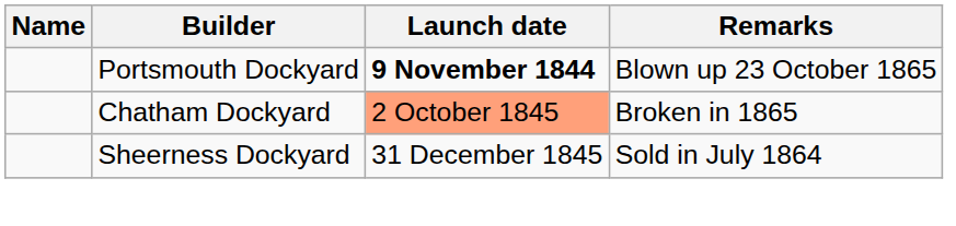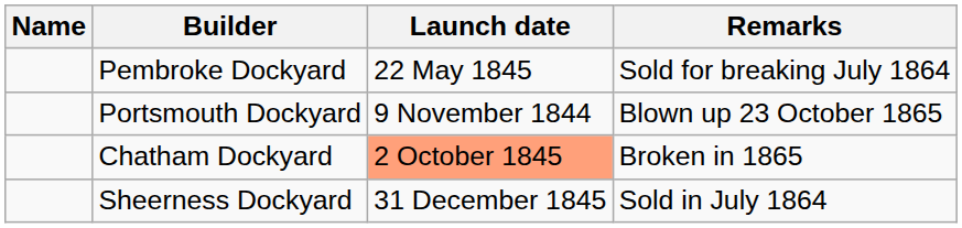+ row: Pembroke Dockyard | 22 May 1845 | Sold for breaking July 1864
Portsmouth Dockyard | Launch date: bold -> normal
